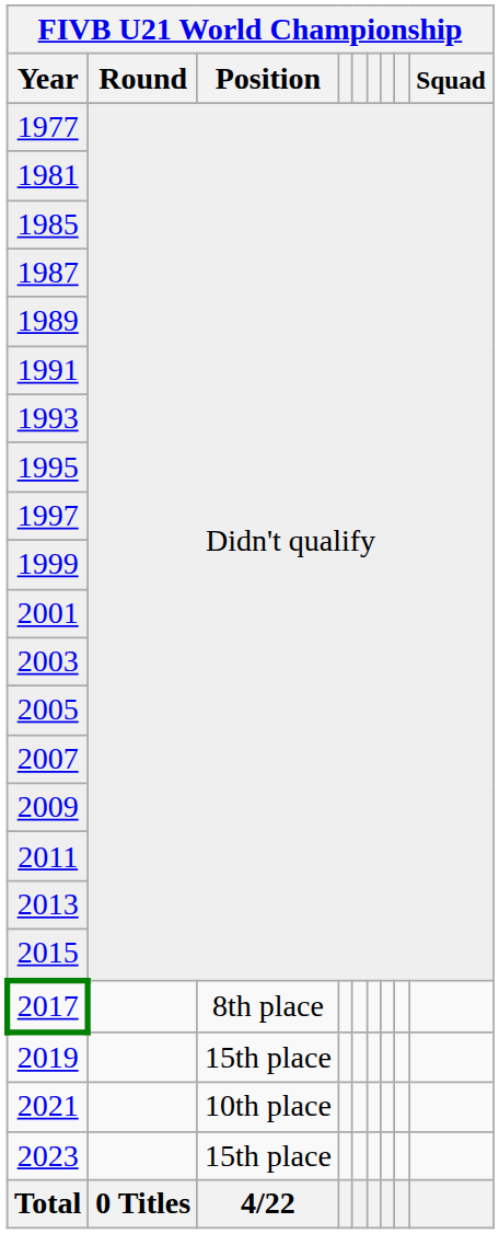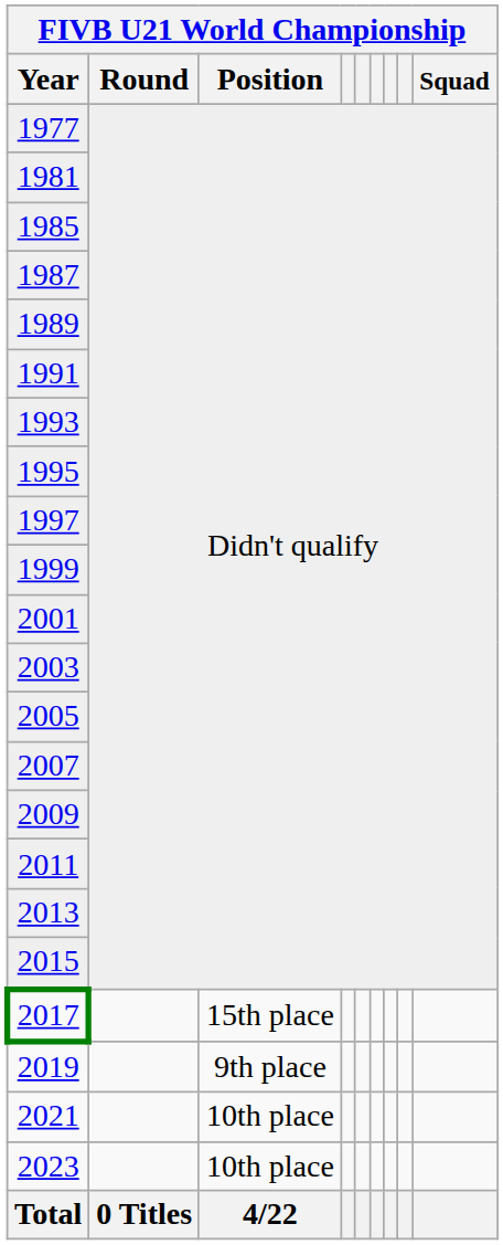2017 | FIVB U21 World Championship / Position: 8th place -> 15th place
2019 | FIVB U21 World Championship / Position: 15th place -> 9th place
2023 | FIVB U21 World Championship / Position: 15th place -> 10th place
